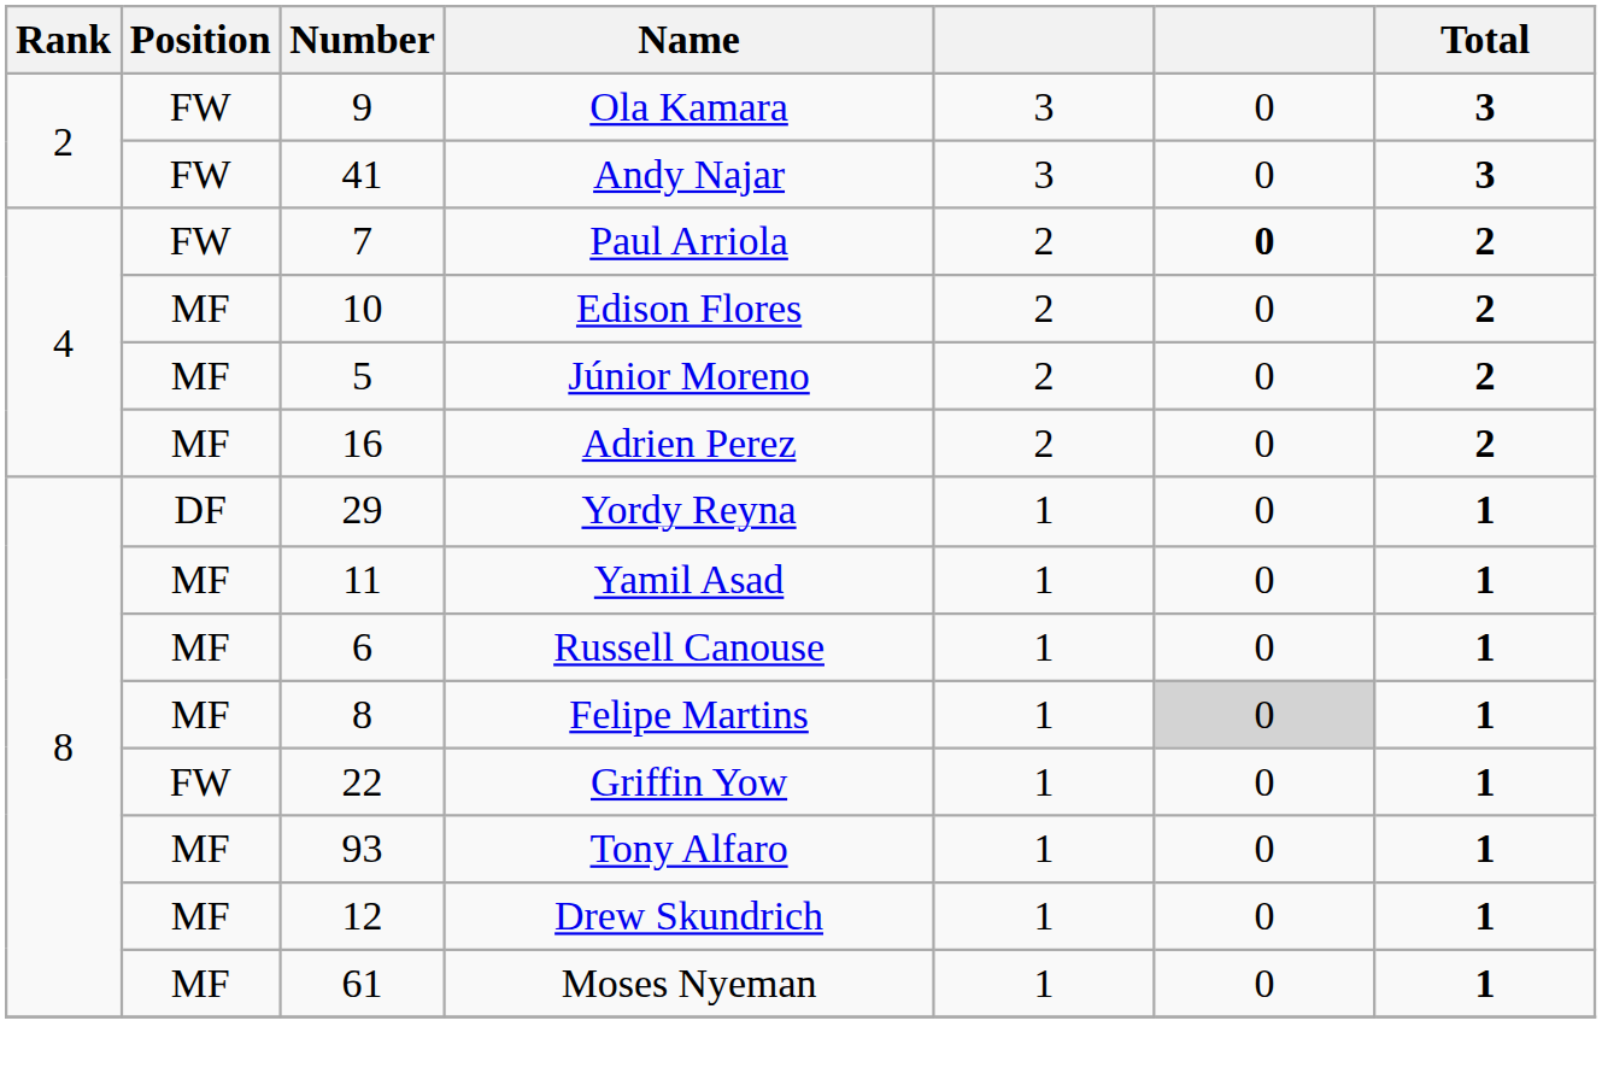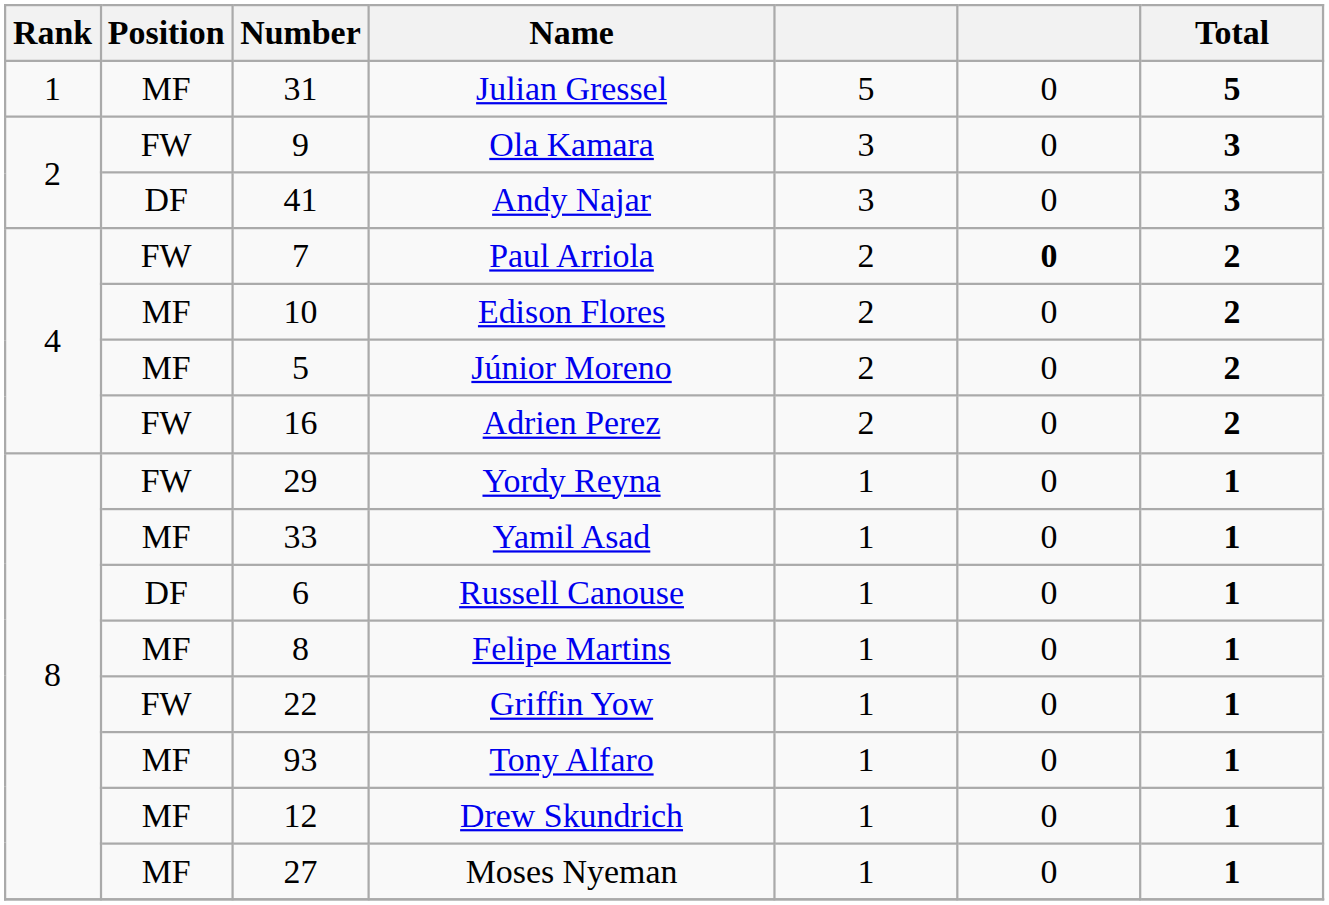+ row: 1 | MF | 31 | Julian Gressel | 5 | 0 | 5
Andy Najar | Position: FW -> DF
Adrien Perez | Position: MF -> FW
Yordy Reyna | Position: DF -> FW
Yamil Asad | Number: 11 -> 33
Russell Canouse | Position: MF -> DF
Felipe Martins | column 6: lightgrey background -> no background
Moses Nyeman | Number: 61 -> 27
